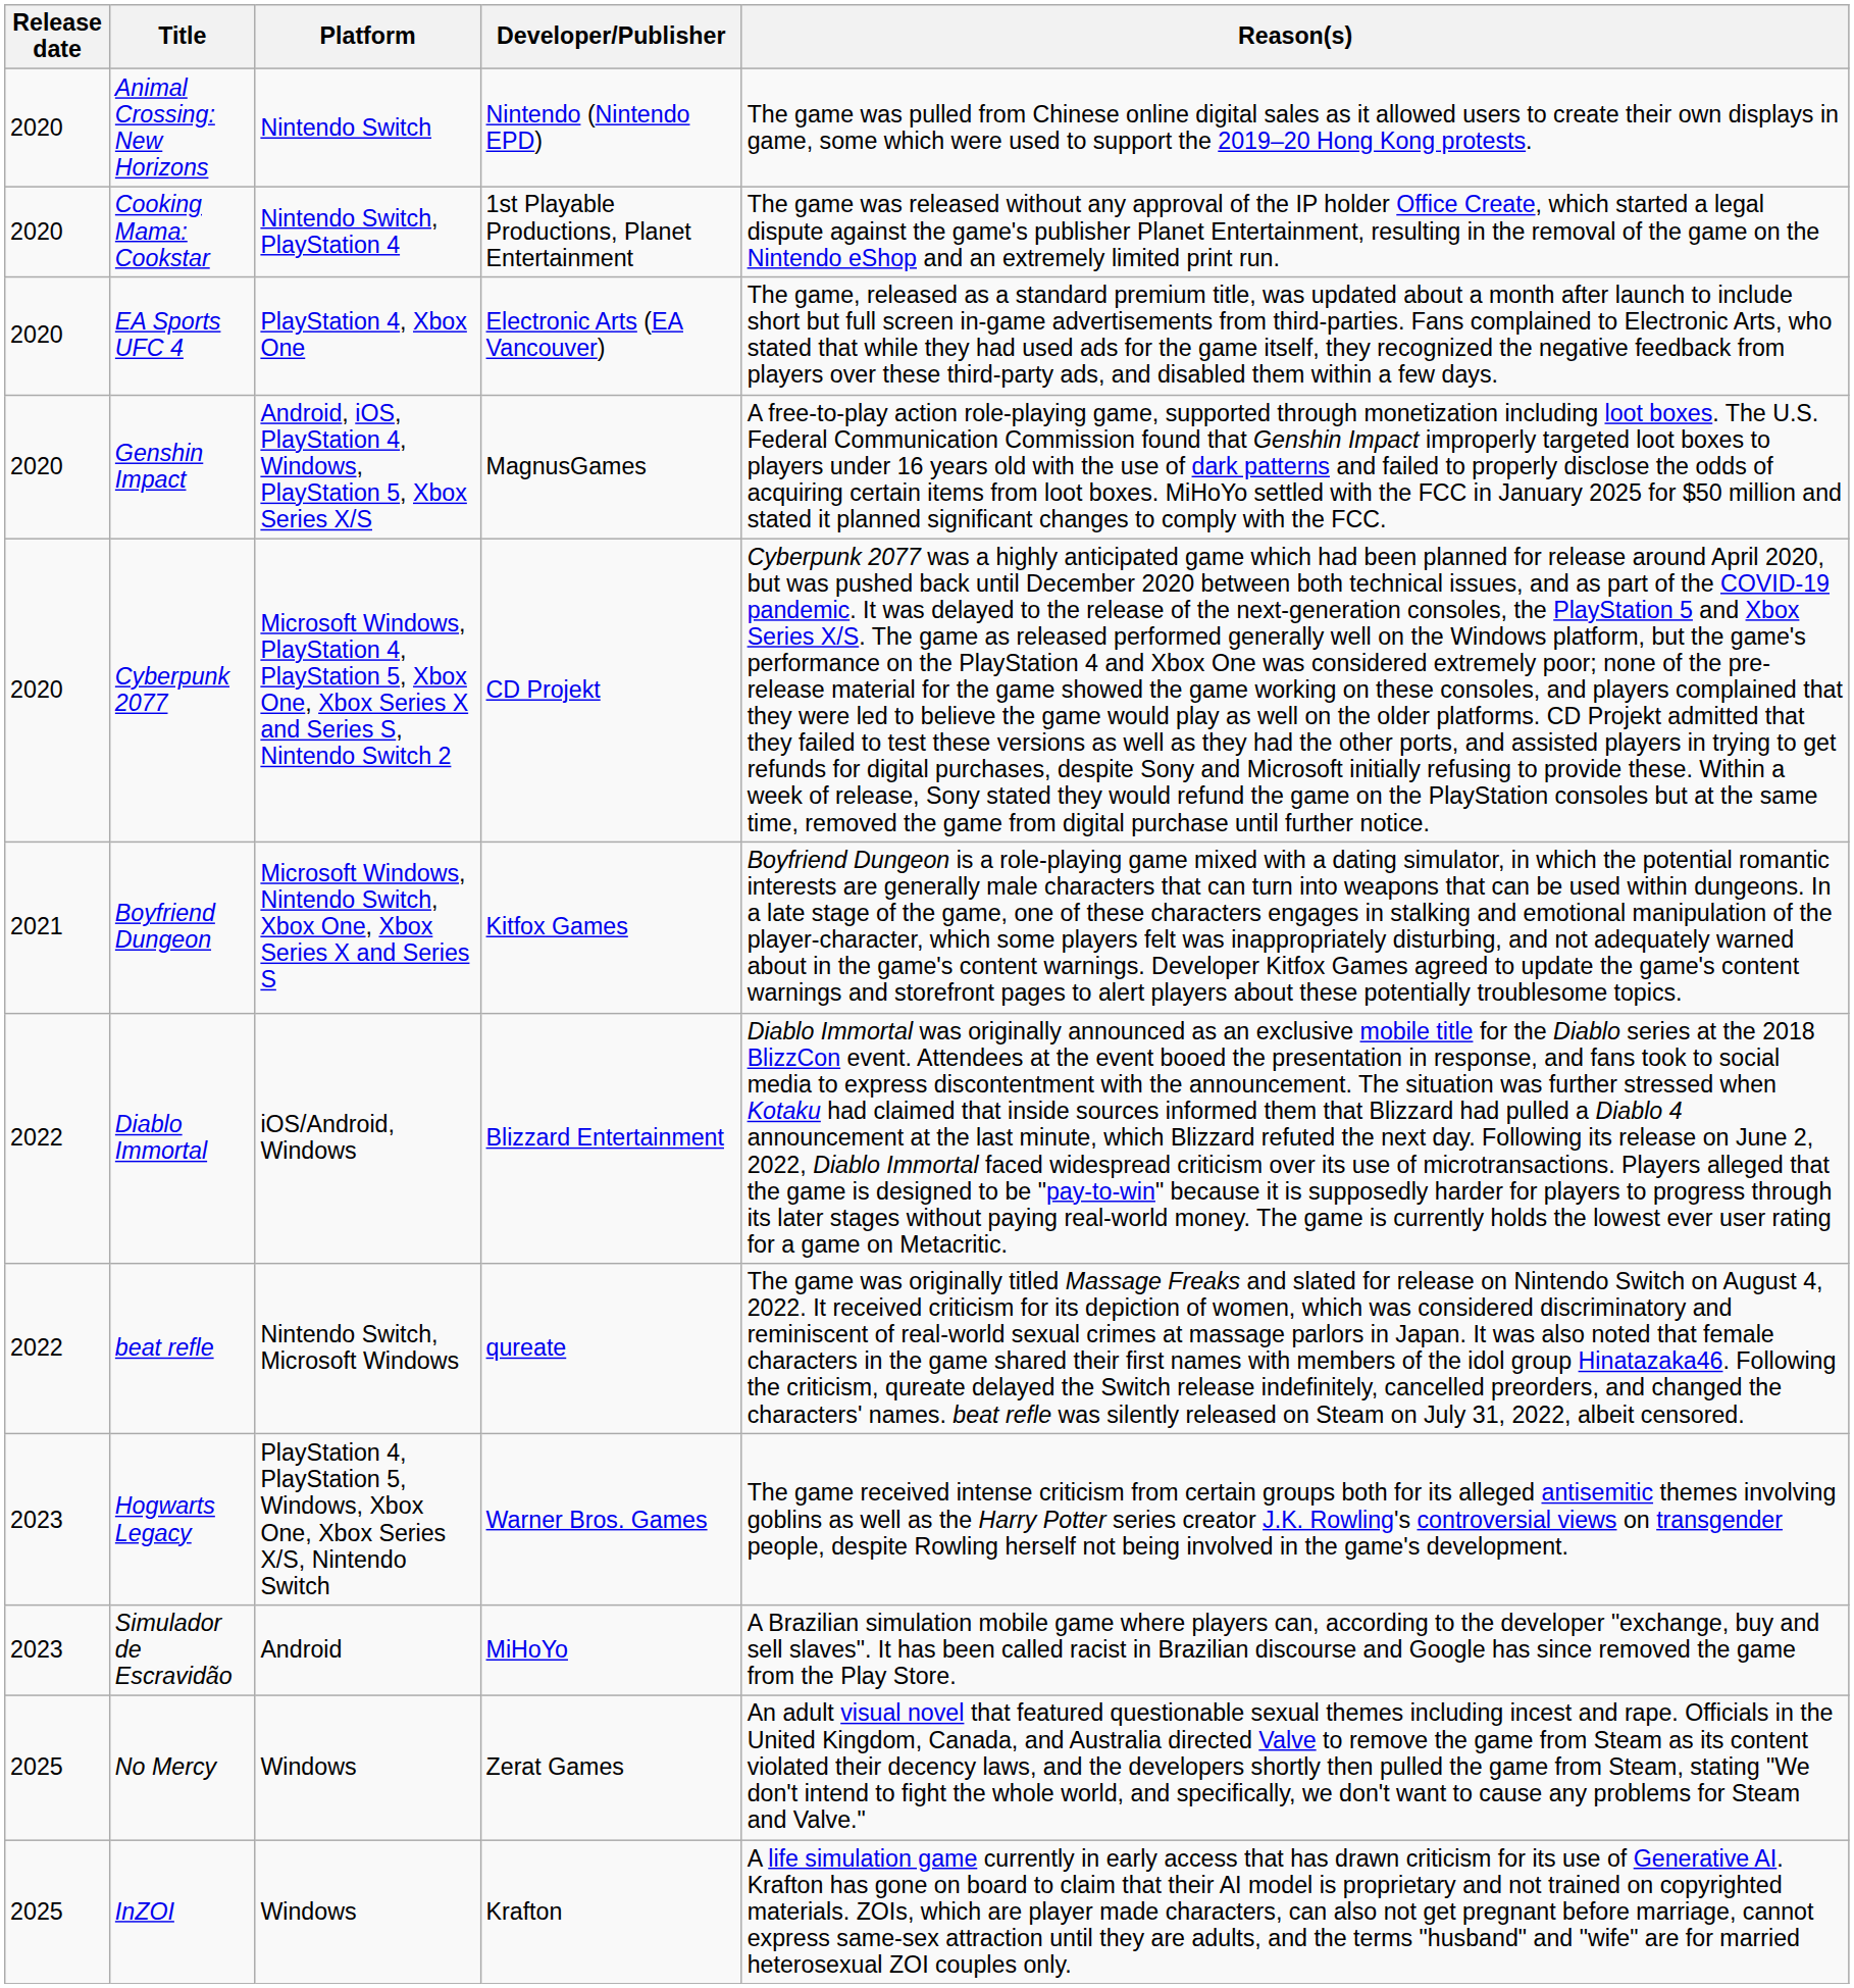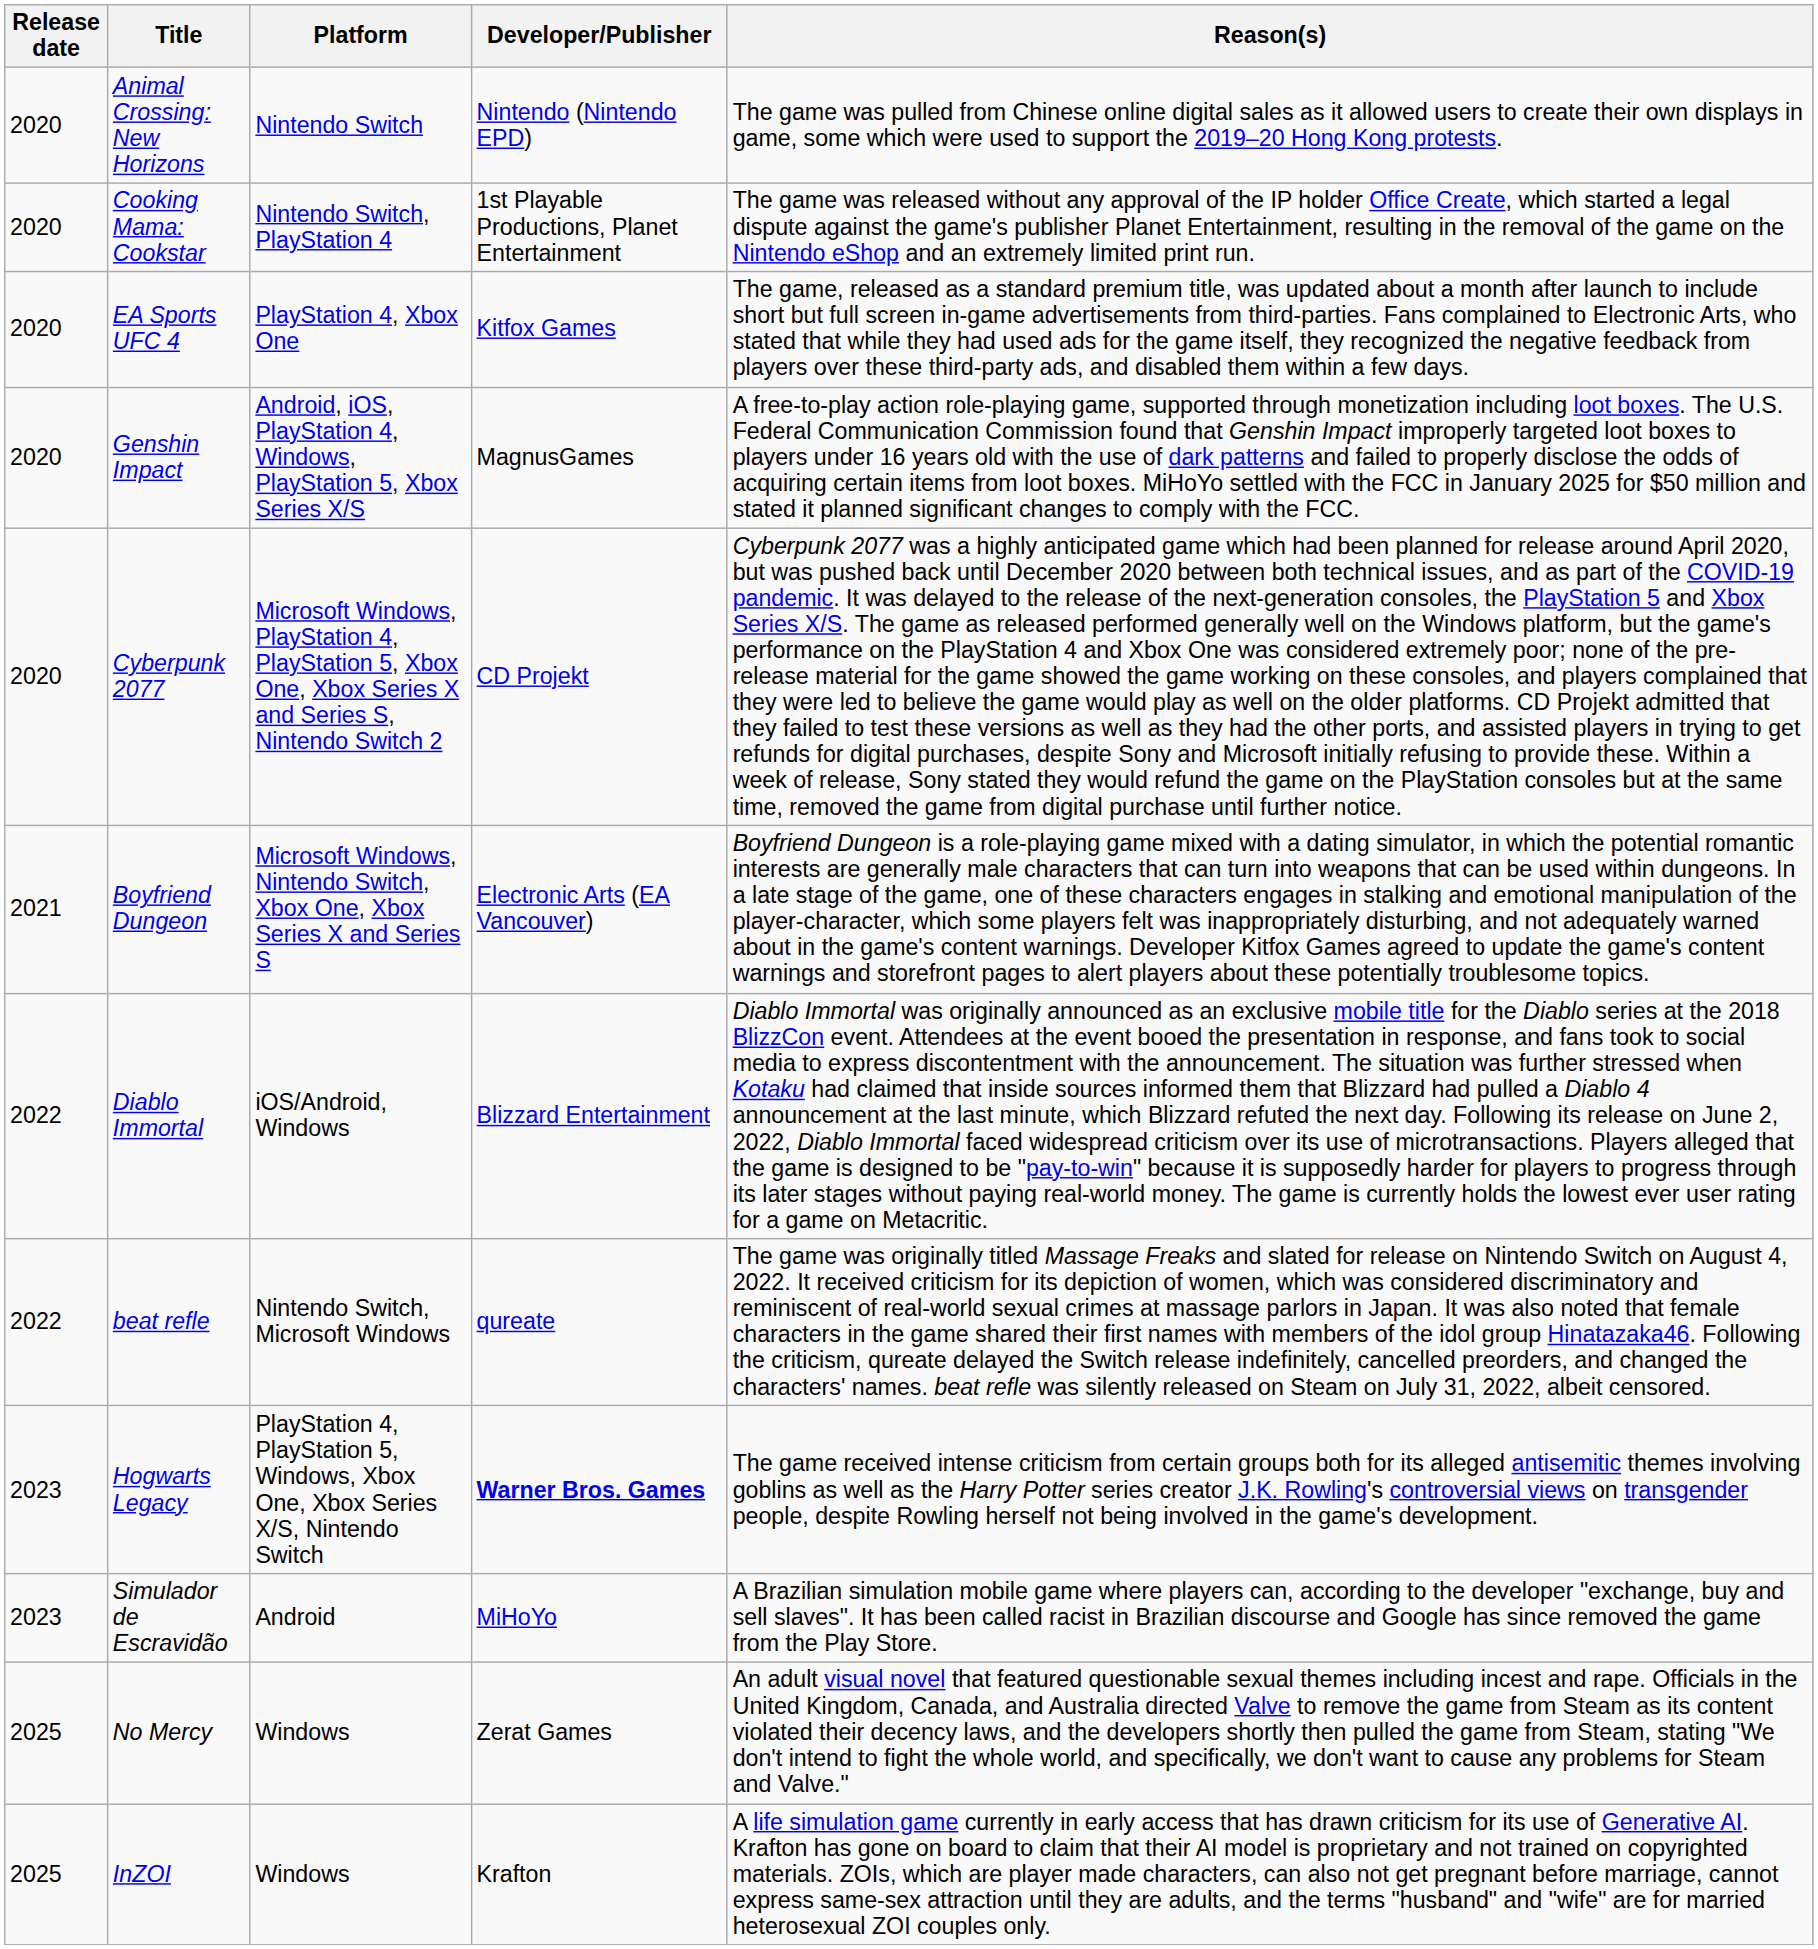EA Sports UFC 4 | Developer/Publisher: Electronic Arts (EA Vancouver) -> Kitfox Games
Boyfriend Dungeon | Developer/Publisher: Kitfox Games -> Electronic Arts (EA Vancouver)
Hogwarts Legacy | Developer/Publisher: normal -> bold
